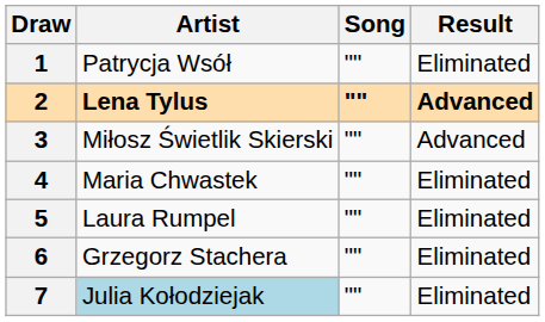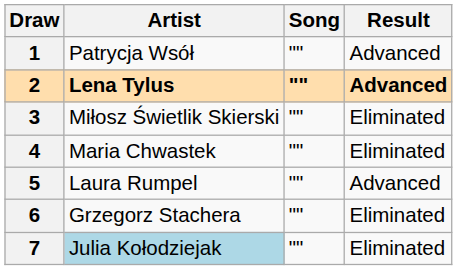1 | Result: Eliminated -> Advanced
3 | Result: Advanced -> Eliminated
5 | Result: Eliminated -> Advanced
